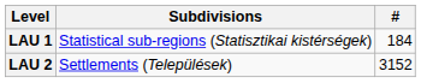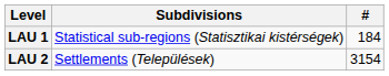LAU 2 | #: 3152 -> 3154
